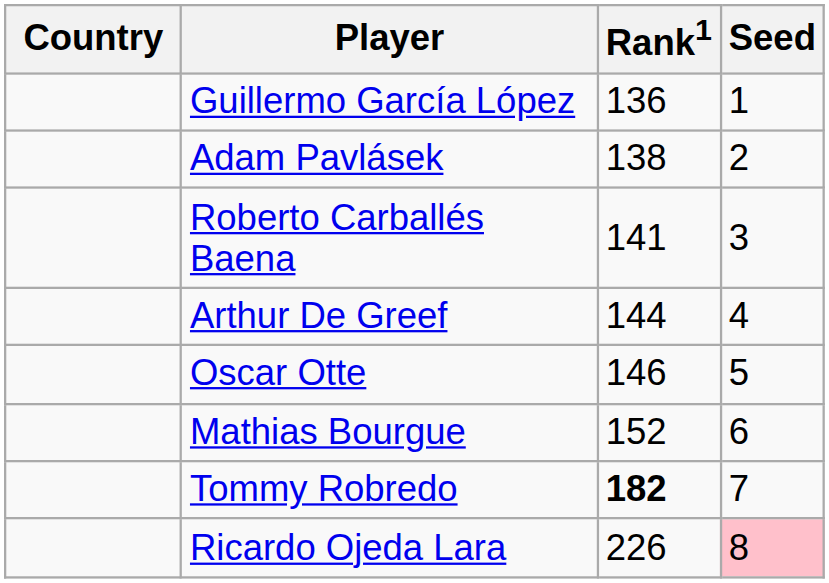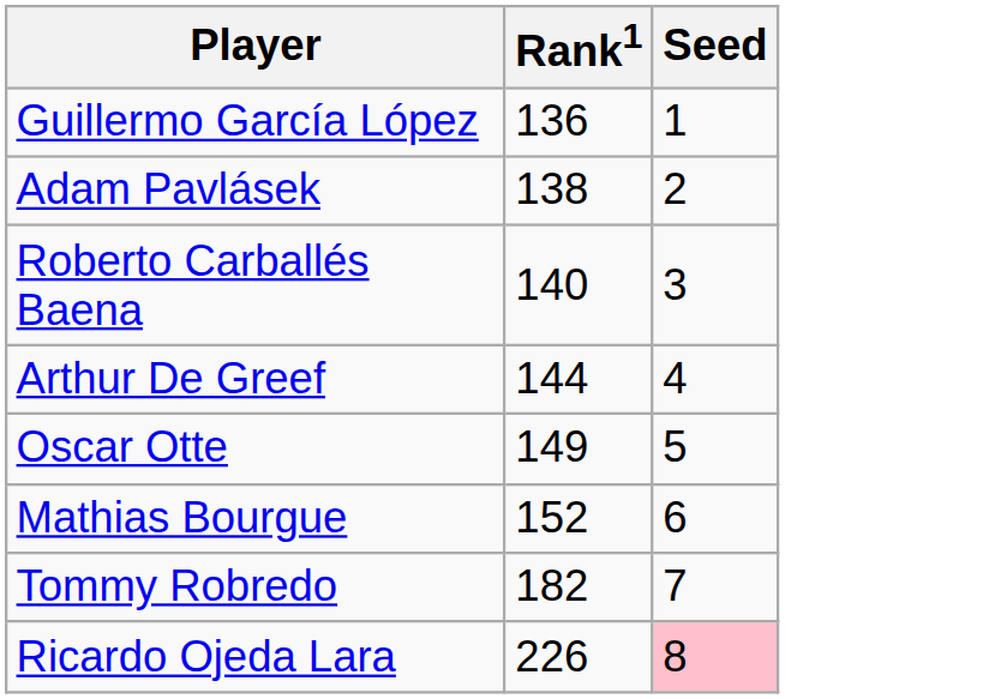- column: Country
Roberto Carballés Baena | Rank1: 141 -> 140
Oscar Otte | Rank1: 146 -> 149
Tommy Robredo | Rank1: bold -> normal
